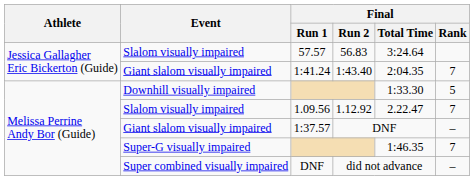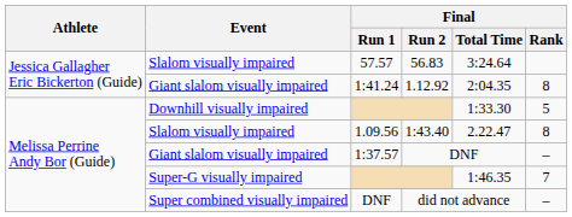1:41.24 | Final / Run 2: 1:43.40 -> 1.12.92
1:41.24 | Final / Rank: 7 -> 8
1.09.56 | Final / Run 2: 1.12.92 -> 1:43.40
1.09.56 | Final / Rank: 7 -> 8
